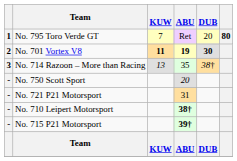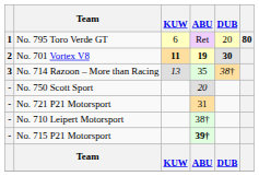No. 795 Toro Verde GT | KUW: 7 -> 6
No. 710 Leipert Motorsport | ABU: bold -> normal
